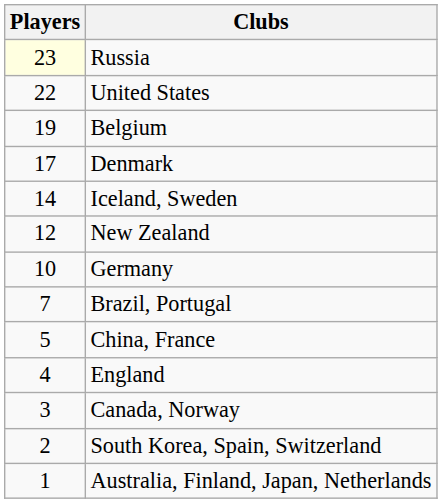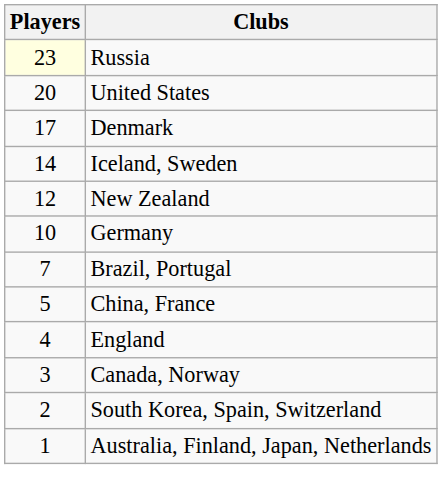United States | Players: 22 -> 20
- row: 19 | Belgium
